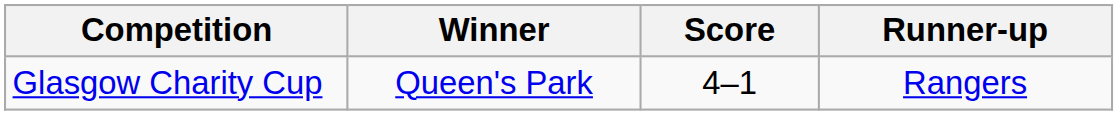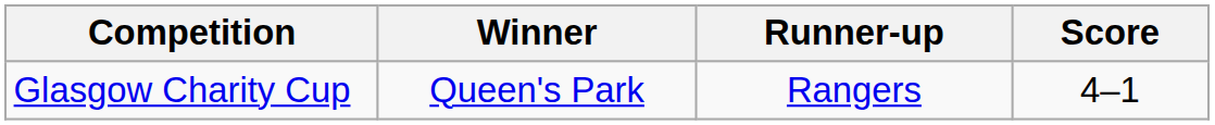columns swapped: Score <-> Runner-up
